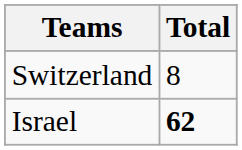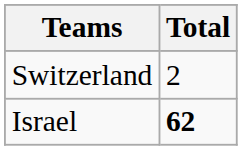Switzerland | Total: 8 -> 2
